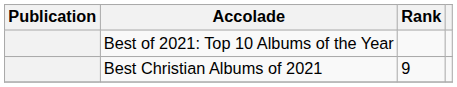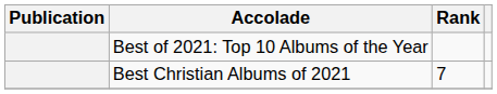Best Christian Albums of 2021 | Rank: 9 -> 7
